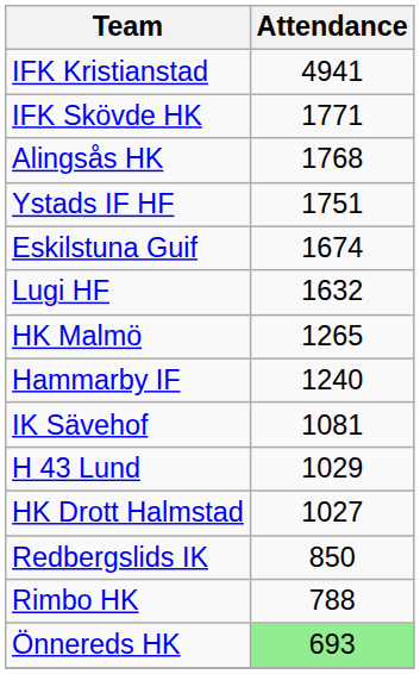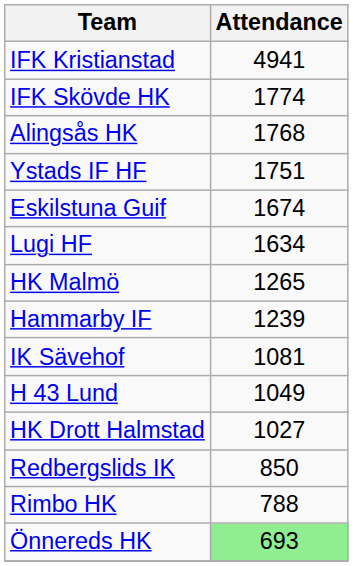IFK Skövde HK | Attendance: 1771 -> 1774
Lugi HF | Attendance: 1632 -> 1634
Hammarby IF | Attendance: 1240 -> 1239
H 43 Lund | Attendance: 1029 -> 1049
